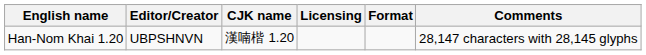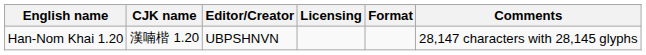columns swapped: CJK name <-> Editor/Creator
